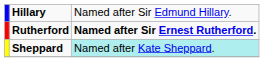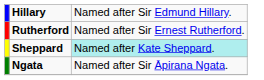Rutherford | column 3: bold -> normal
+ row: Ngata | Named after Sir Āpirana Ngata.
